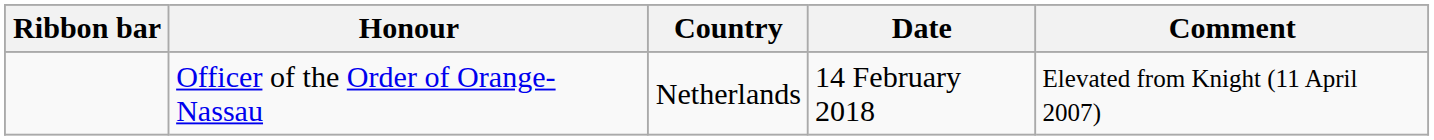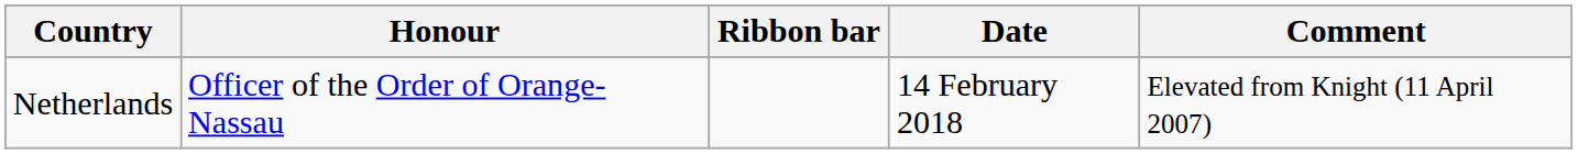columns swapped: Ribbon bar <-> Country
